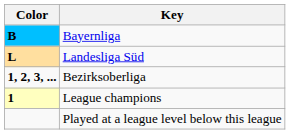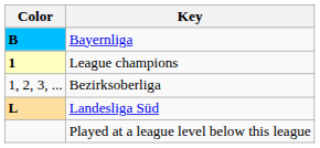rows swapped: Landesliga Süd <-> League champions
Bezirksoberliga | Color: bold -> normal
